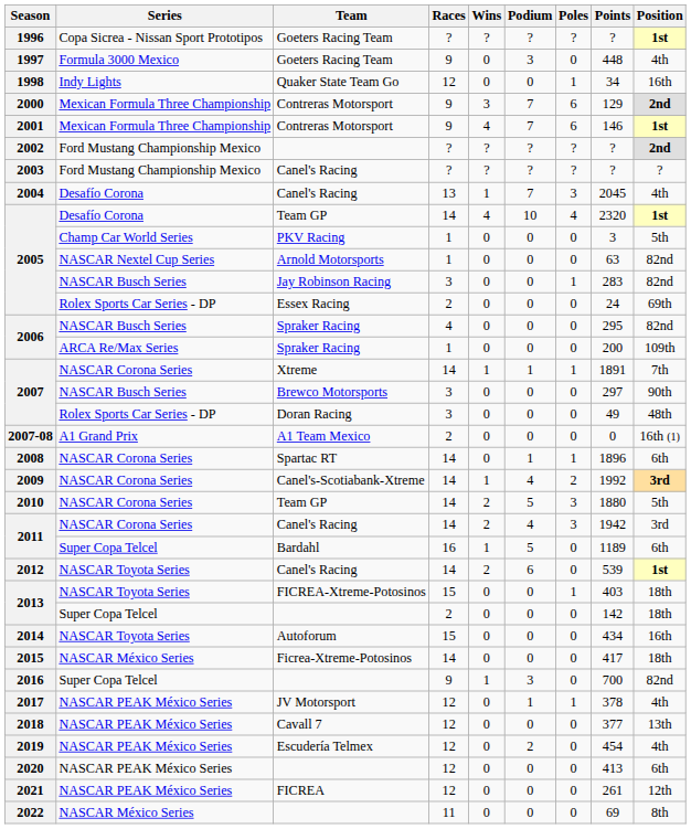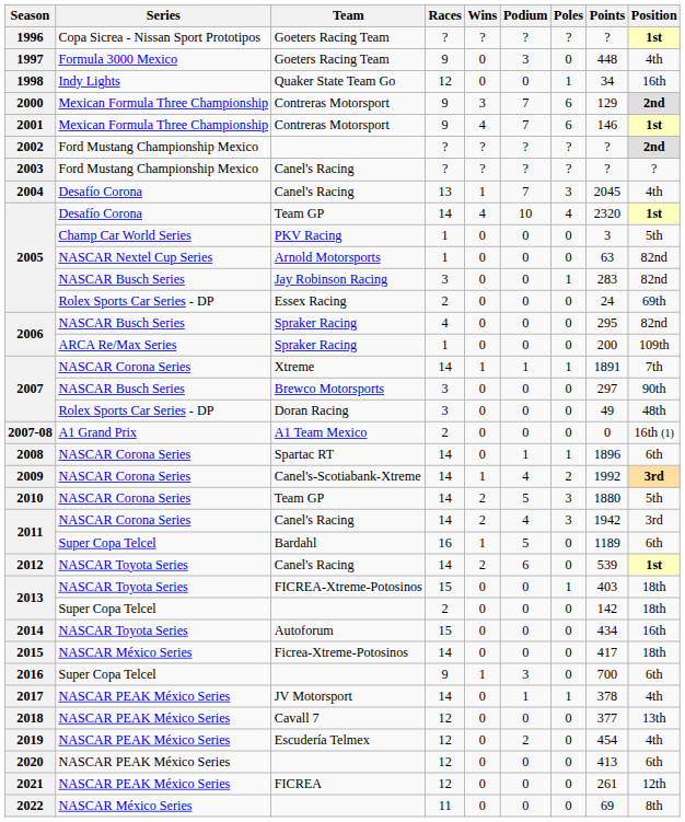2016 | Position: 82nd -> 6th
2017 | Races: 12 -> 14
